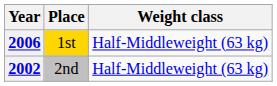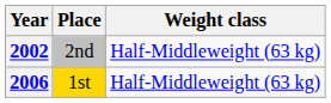rows swapped: 2002 <-> 2006
